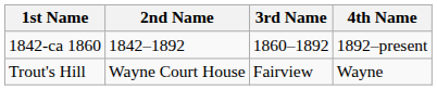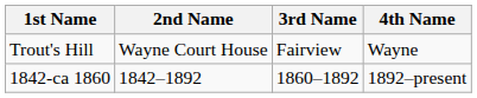rows swapped: Trout's Hill <-> 1842-ca 1860
